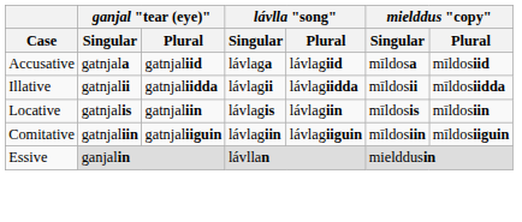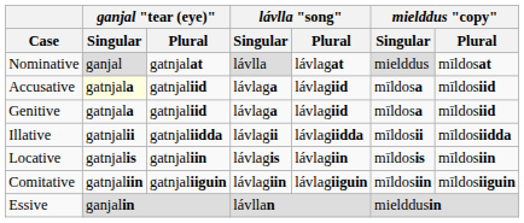+ row: Nominative | ganjal | gatnjalat | lávlla | lávlagat | mielddus | mīldosat
Accusative | ganjal "tear (eye)" / Singular: no background -> lightyellow background
+ row: Genitive | gatnjala | gatnjaliid | lávlaga | lávlagiid | mīldosa | mīldosiid
